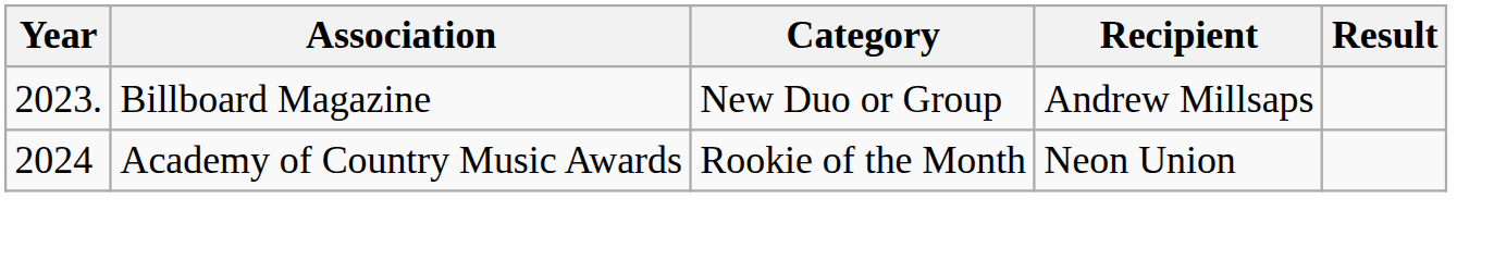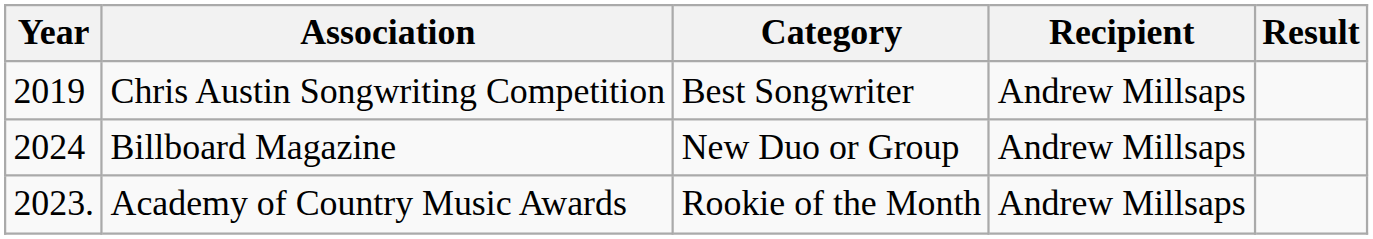+ row: 2019 | Chris Austin Songwriting Competition | Best Songwriter | Andrew Millsaps
Billboard Magazine | Year: 2023. -> 2024
Academy of Country Music Awards | Year: 2024 -> 2023.
Academy of Country Music Awards | Recipient: Neon Union -> Andrew Millsaps
